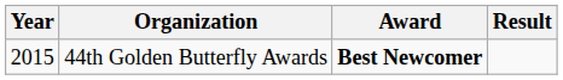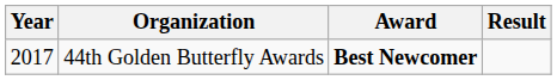44th Golden Butterfly Awards | Year: 2015 -> 2017
